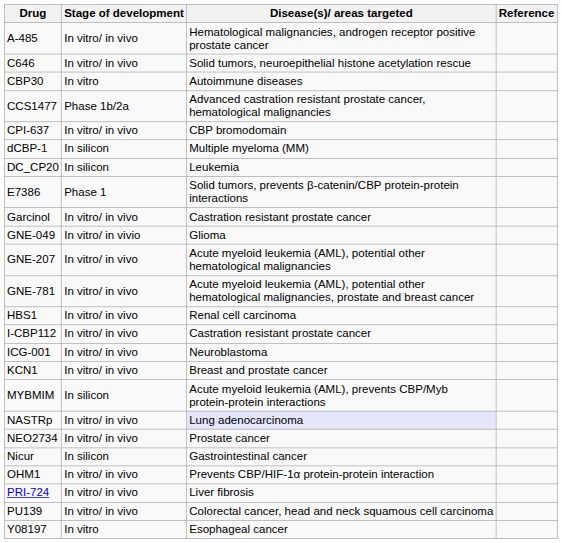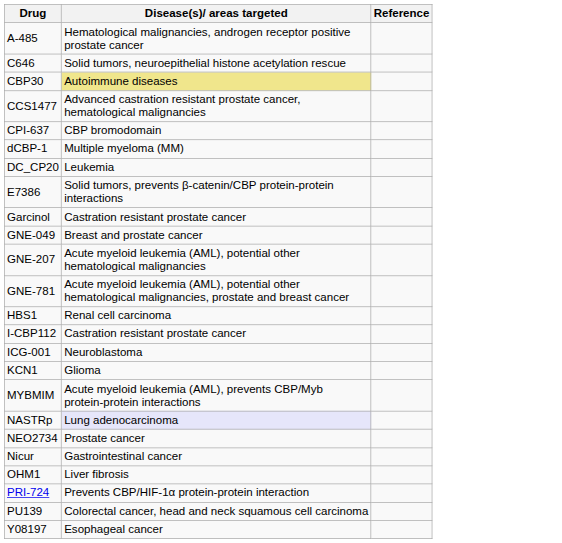- column: Stage of development | In vitro/ in vivo | In vitro/ in vivo | In vitro | Phase 1b/2a | In vitro/ in vivo | In silicon | In silicon | Phase 1 | In vitro/ in vivo | In vitro/ in vivio | In vitro/ in vivo | In vitro/ in vivo | In vitro/ in vivo | In vitro/ in vivo | In vitro/ in vivo | In vitro/ in vivo | In silicon | In vitro/ in vivo | In vitro/ in vivo | In silicon | In vitro/ in vivo | In vitro/ in vivo | In vitro/ in vivo | In vitro
CBP30 | Disease(s)/ areas targeted: no background -> khaki background
GNE-049 | Disease(s)/ areas targeted: Glioma -> Breast and prostate cancer
KCN1 | Disease(s)/ areas targeted: Breast and prostate cancer -> Glioma
OHM1 | Disease(s)/ areas targeted: Prevents CBP/HIF-1α protein-protein interaction -> Liver fibrosis
PRI-724 | Disease(s)/ areas targeted: Liver fibrosis -> Prevents CBP/HIF-1α protein-protein interaction
